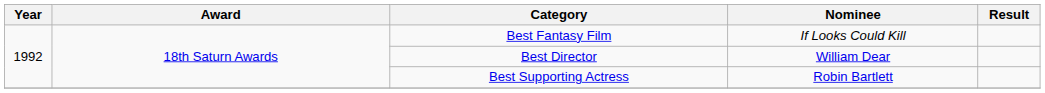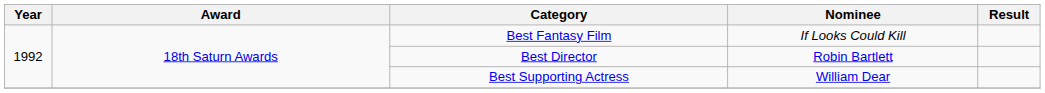Best Director | Nominee: William Dear -> Robin Bartlett
Best Supporting Actress | Nominee: Robin Bartlett -> William Dear
